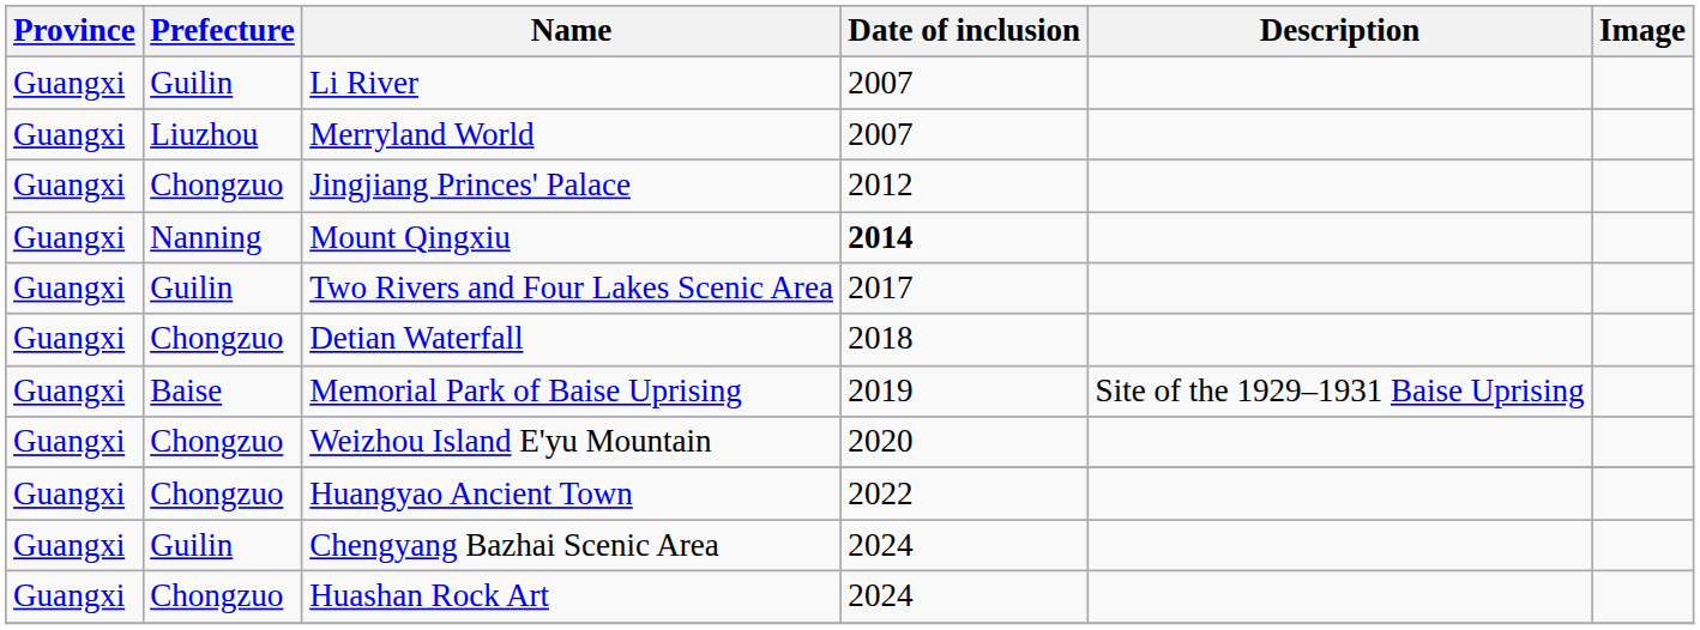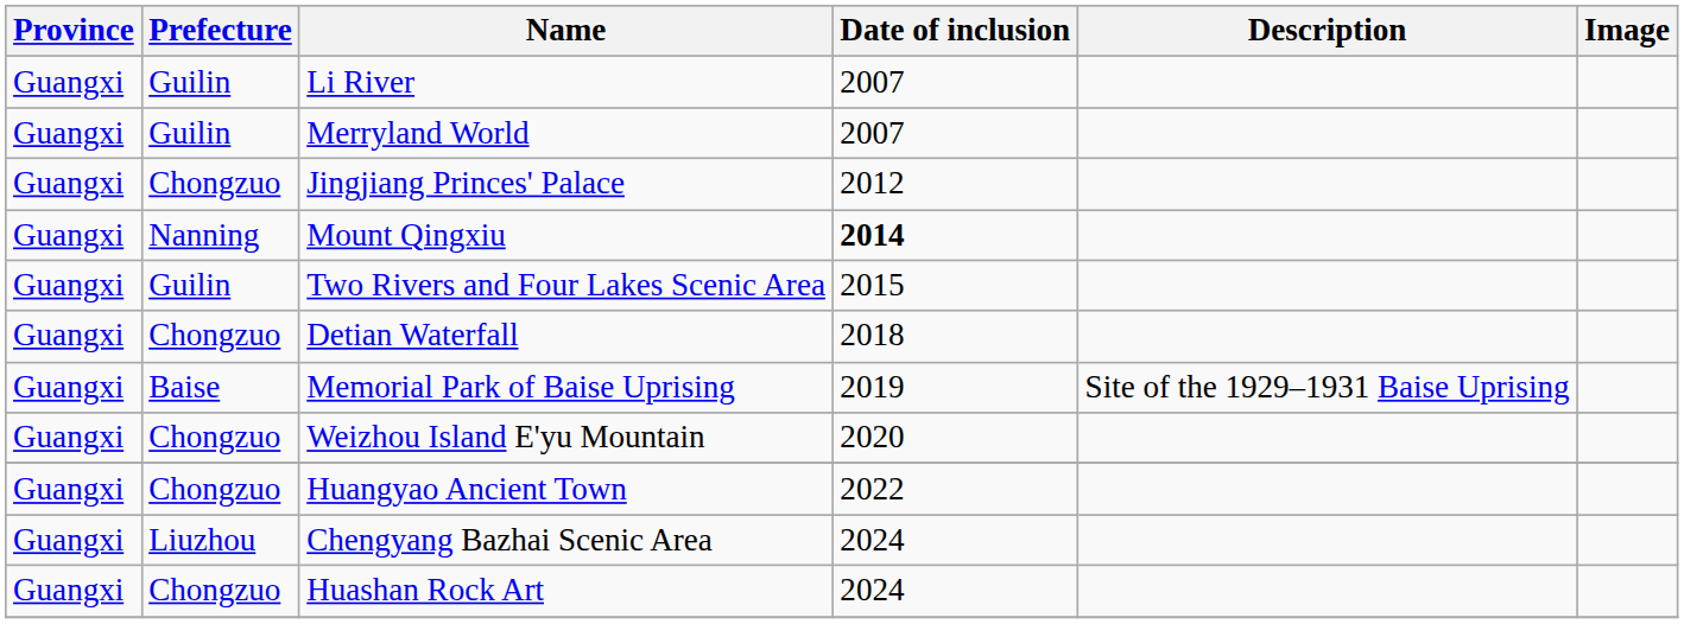Merryland World | Prefecture: Liuzhou -> Guilin
Two Rivers and Four Lakes Scenic Area | Date of inclusion: 2017 -> 2015
Chengyang Bazhai Scenic Area | Prefecture: Guilin -> Liuzhou
